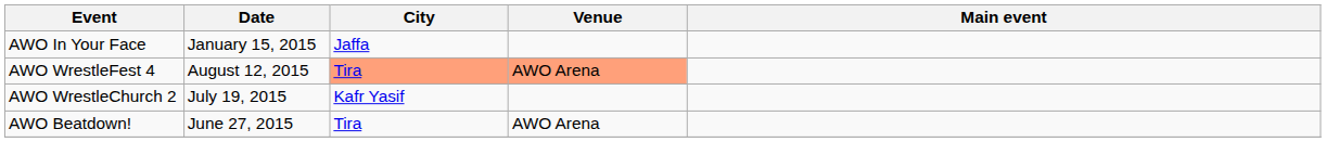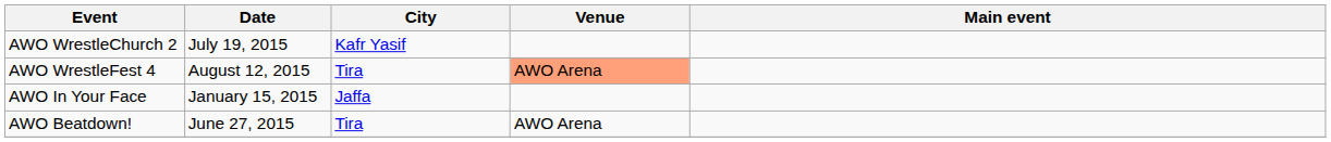rows swapped: AWO In Your Face <-> AWO WrestleChurch 2
AWO WrestleFest 4 | City: lightsalmon background -> no background
